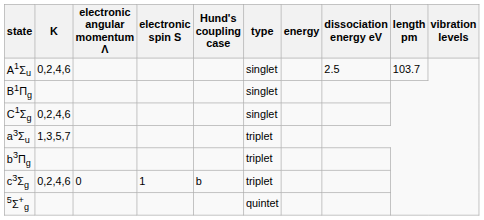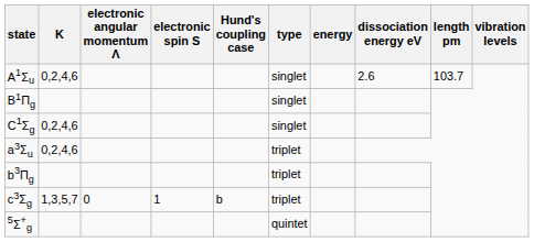A1Σu | dissociation energy eV: 2.5 -> 2.6
a3Σu | K: 1,3,5,7 -> 0,2,4,6
c3Σg | K: 0,2,4,6 -> 1,3,5,7
